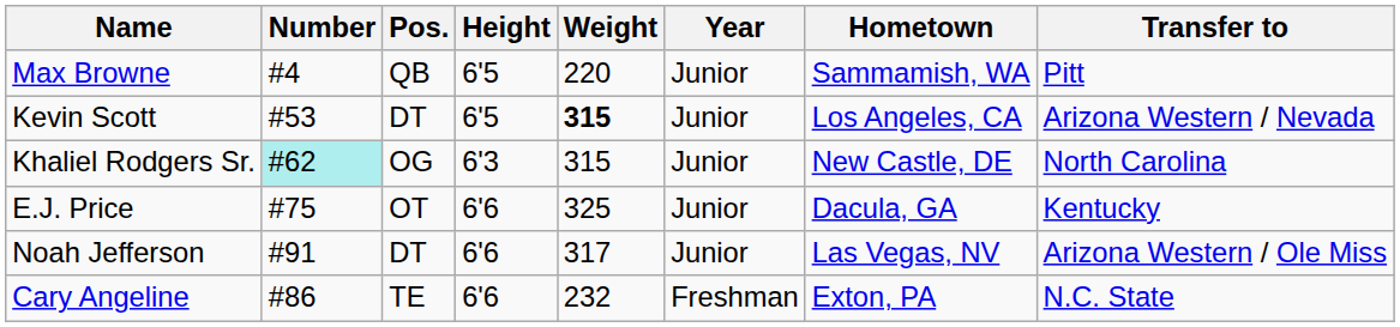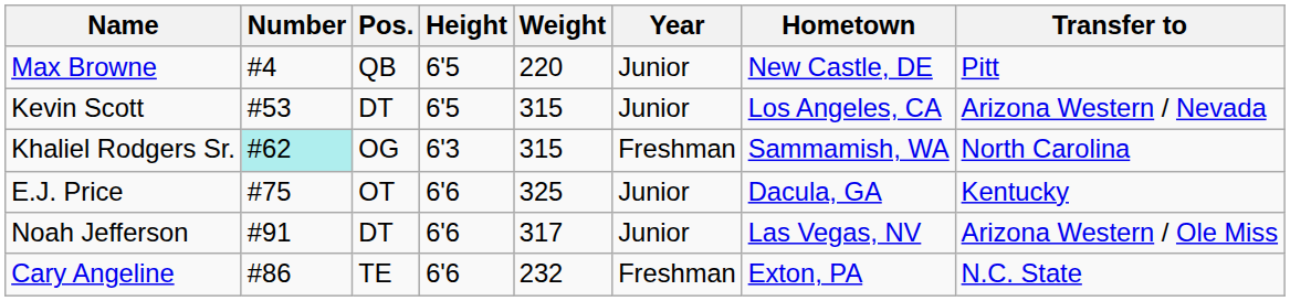Max Browne | Hometown: Sammamish, WA -> New Castle, DE
Kevin Scott | Weight: bold -> normal
Khaliel Rodgers Sr. | Year: Junior -> Freshman
Khaliel Rodgers Sr. | Hometown: New Castle, DE -> Sammamish, WA
